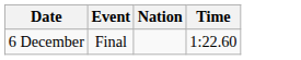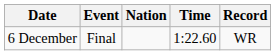+ column: Record | WR
